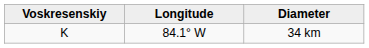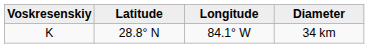+ column: Latitude | 28.8° N
